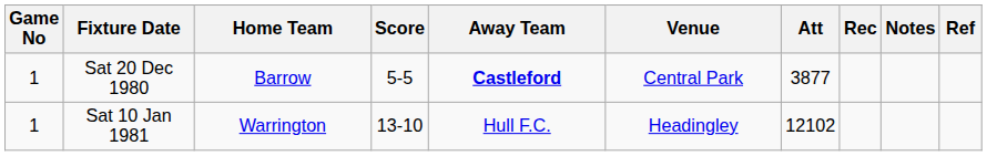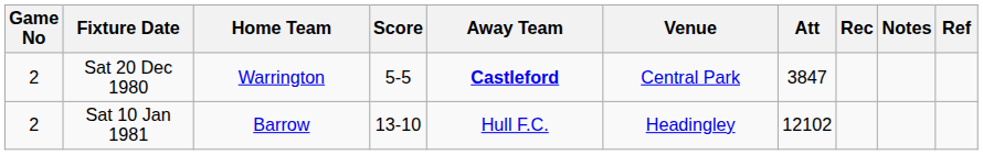Sat 20 Dec 1980 | Game No: 1 -> 2
Sat 20 Dec 1980 | Home Team: Barrow -> Warrington
Sat 20 Dec 1980 | Att: 3877 -> 3847
Sat 10 Jan 1981 | Game No: 1 -> 2
Sat 10 Jan 1981 | Home Team: Warrington -> Barrow
